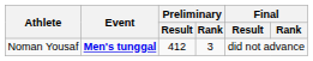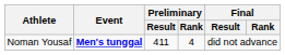Noman Yousaf | Preliminary / Result: 412 -> 411
Noman Yousaf | Preliminary / Rank: 3 -> 4
